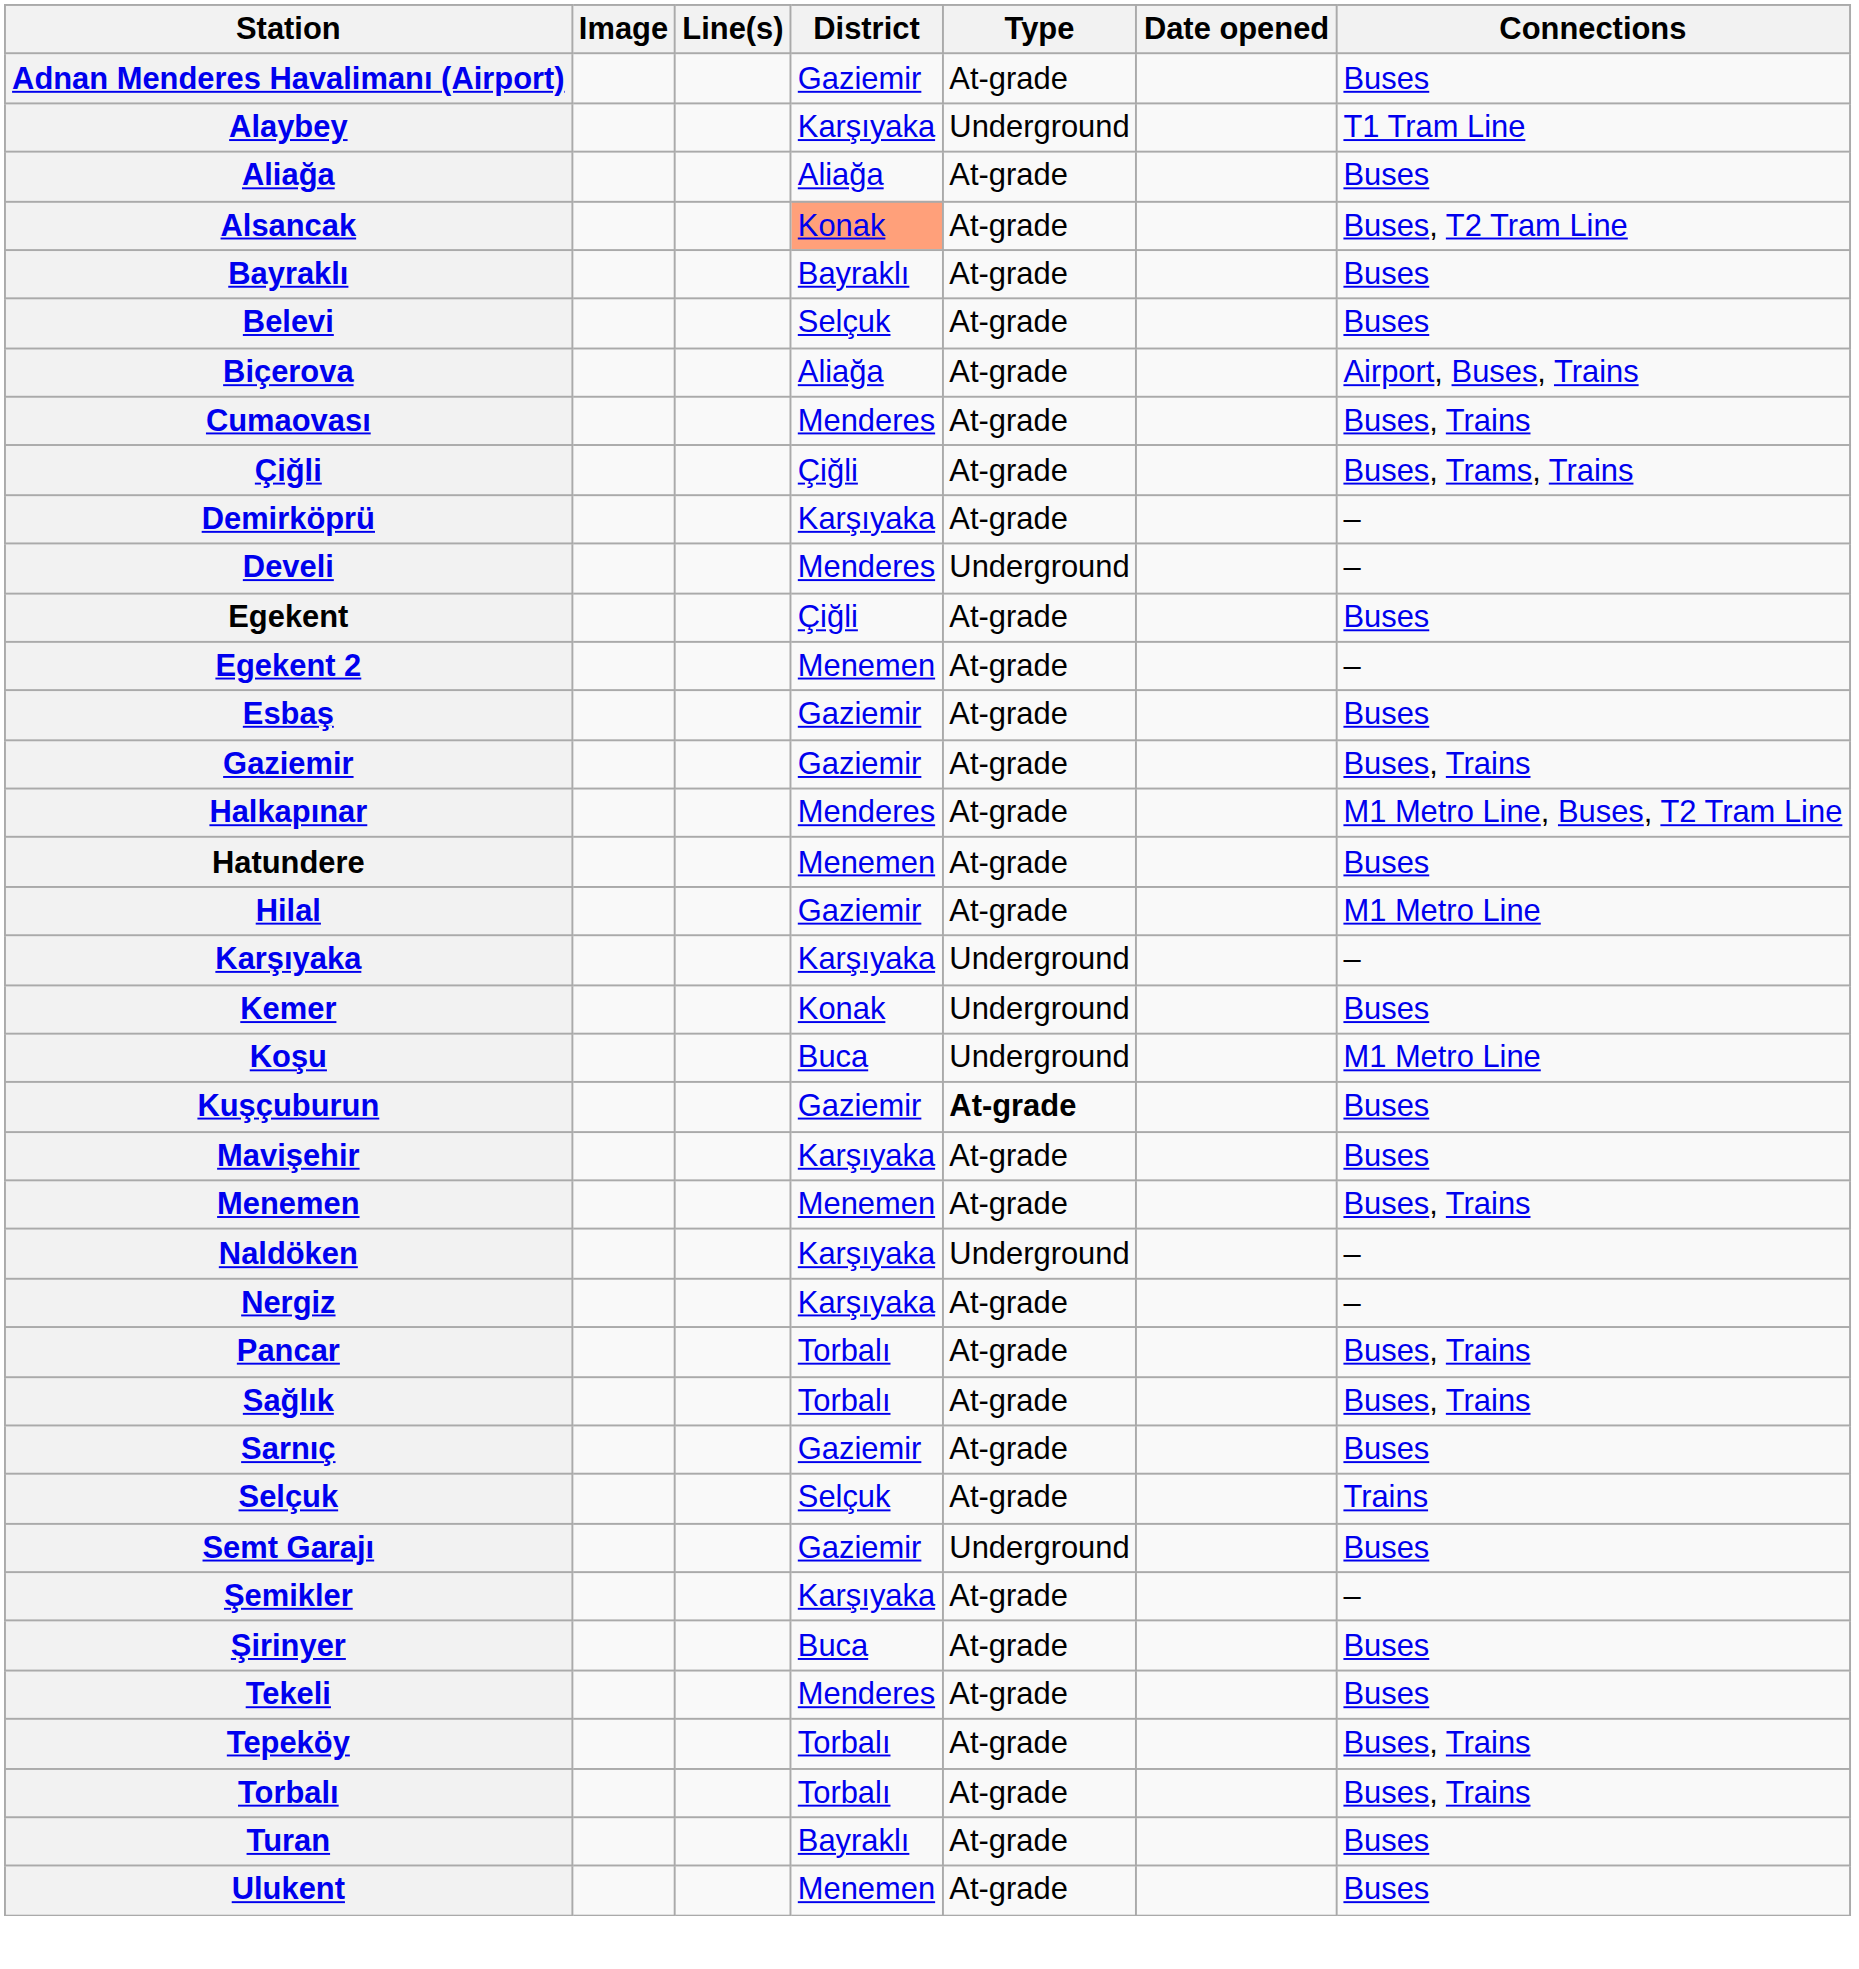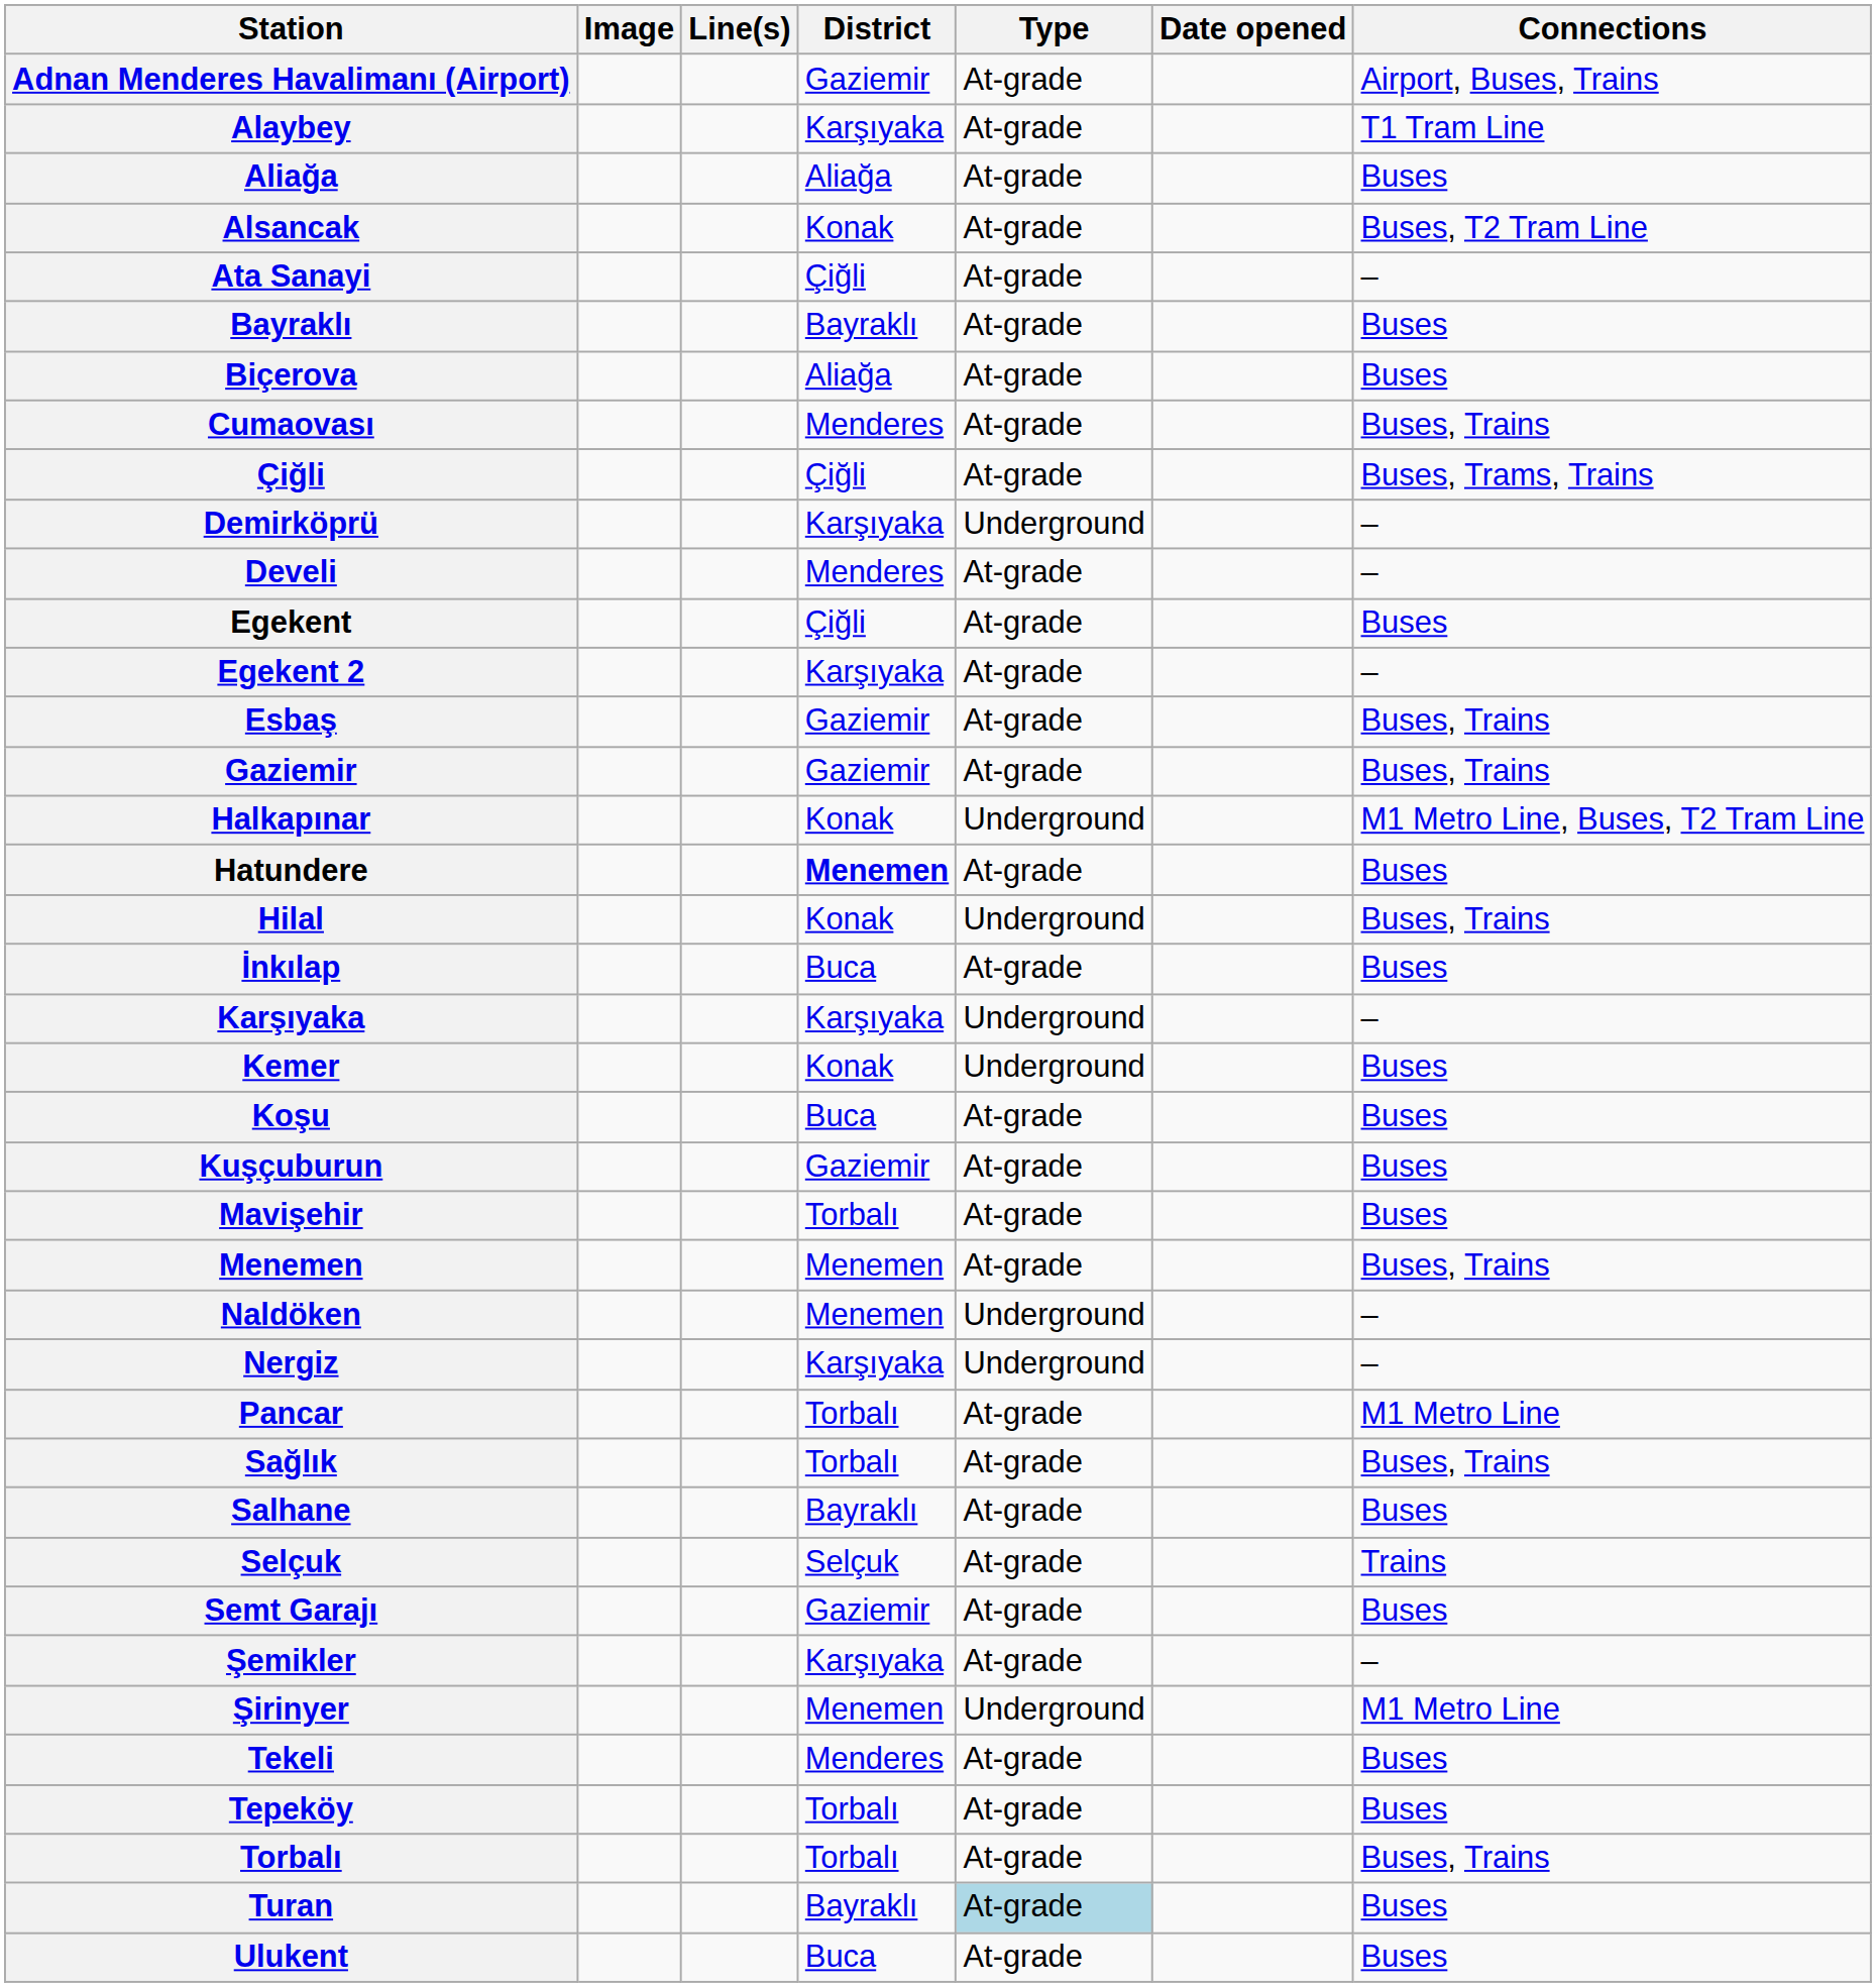Adnan Menderes Havalimanı (Airport) | Connections: Buses -> Airport, Buses, Trains
Alaybey | Type: Underground -> At-grade
Alsancak | District: lightsalmon background -> no background
+ row: Ata Sanayi | Çiğli | At-grade | –
- row: Belevi | Selçuk | At-grade | Buses
Biçerova | Connections: Airport, Buses, Trains -> Buses
Demirköprü | Type: At-grade -> Underground
Develi | Type: Underground -> At-grade
Egekent 2 | District: Menemen -> Karşıyaka
Esbaş | Connections: Buses -> Buses, Trains
Halkapınar | District: Menderes -> Konak
Halkapınar | Type: At-grade -> Underground
Hatundere | District: normal -> bold
Hilal | District: Gaziemir -> Konak
Hilal | Type: At-grade -> Underground
Hilal | Connections: M1 Metro Line -> Buses, Trains
+ row: İnkılap | Buca | At-grade | Buses
Koşu | Type: Underground -> At-grade
Koşu | Connections: M1 Metro Line -> Buses
Kuşçuburun | Type: bold -> normal
Mavişehir | District: Karşıyaka -> Torbalı
Naldöken | District: Karşıyaka -> Menemen
Nergiz | Type: At-grade -> Underground
Pancar | Connections: Buses, Trains -> M1 Metro Line
+ row: Salhane | Bayraklı | At-grade | Buses
- row: Sarnıç | Gaziemir | At-grade | Buses
Semt Garajı | Type: Underground -> At-grade
Şirinyer | District: Buca -> Menemen
Şirinyer | Type: At-grade -> Underground
Şirinyer | Connections: Buses -> M1 Metro Line
Tepeköy | Connections: Buses, Trains -> Buses
Turan | Type: no background -> lightblue background
Ulukent | District: Menemen -> Buca
